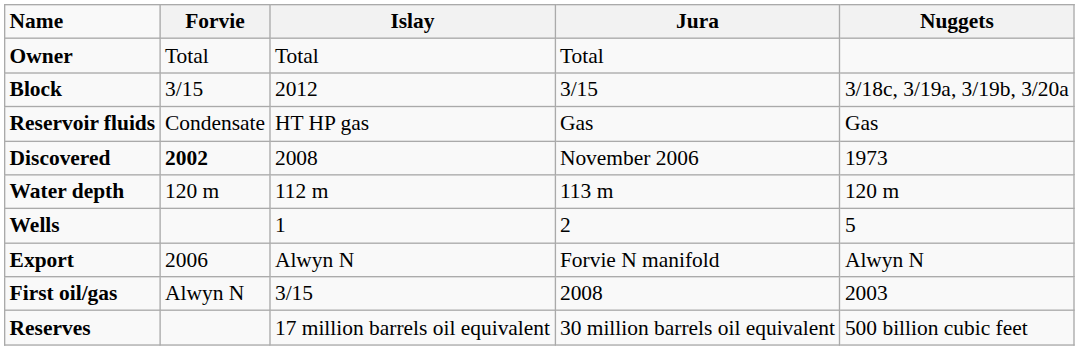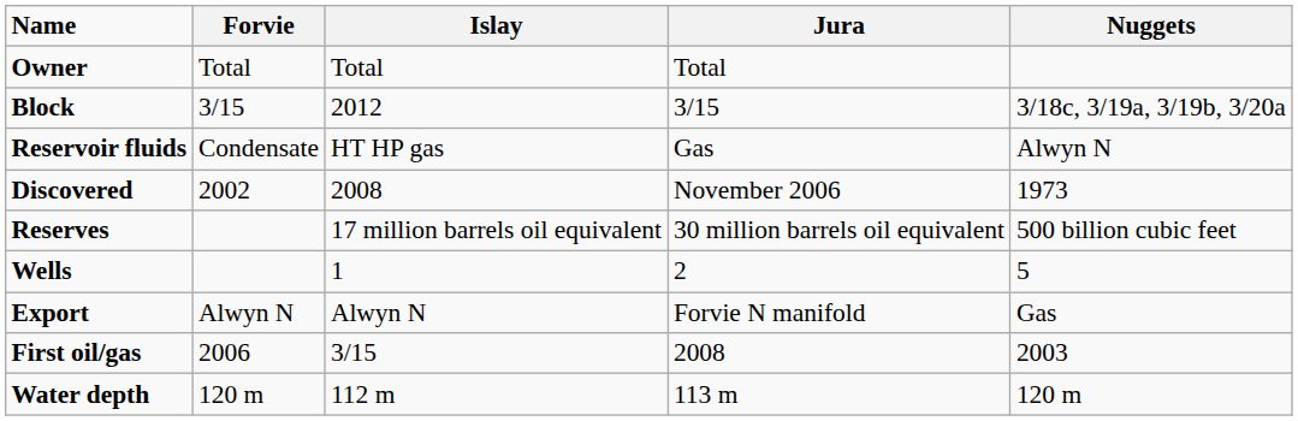Reservoir fluids | Nuggets: Gas -> Alwyn N
Discovered | Forvie: bold -> normal
rows swapped: Reserves <-> Water depth
Export | Forvie: 2006 -> Alwyn N
Export | Nuggets: Alwyn N -> Gas
First oil/gas | Forvie: Alwyn N -> 2006
